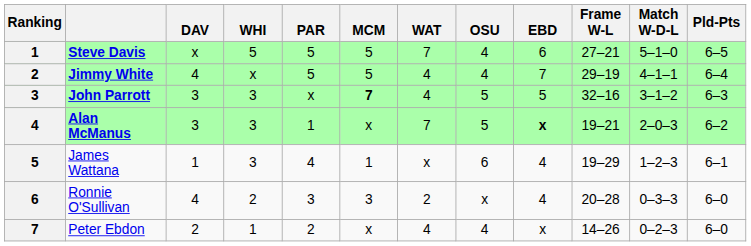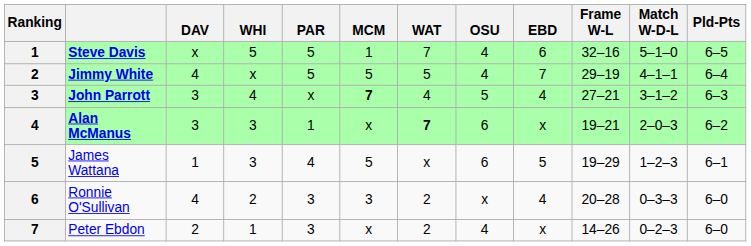Steve Davis | MCM: 5 -> 1
Steve Davis | Frame W-L: 27–21 -> 32–16
Jimmy White | WAT: 4 -> 5
John Parrott | WHI: 3 -> 4
John Parrott | EBD: 5 -> 4
John Parrott | Frame W-L: 32–16 -> 27–21
Alan McManus | WAT: normal -> bold
Alan McManus | OSU: 5 -> 6
Alan McManus | EBD: bold -> normal
James Wattana | MCM: 1 -> 5
James Wattana | EBD: 4 -> 5
Peter Ebdon | PAR: 2 -> 3
Peter Ebdon | WAT: 4 -> 2
